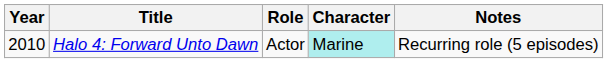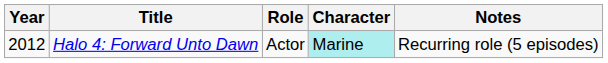Halo 4: Forward Unto Dawn | Year: 2010 -> 2012
